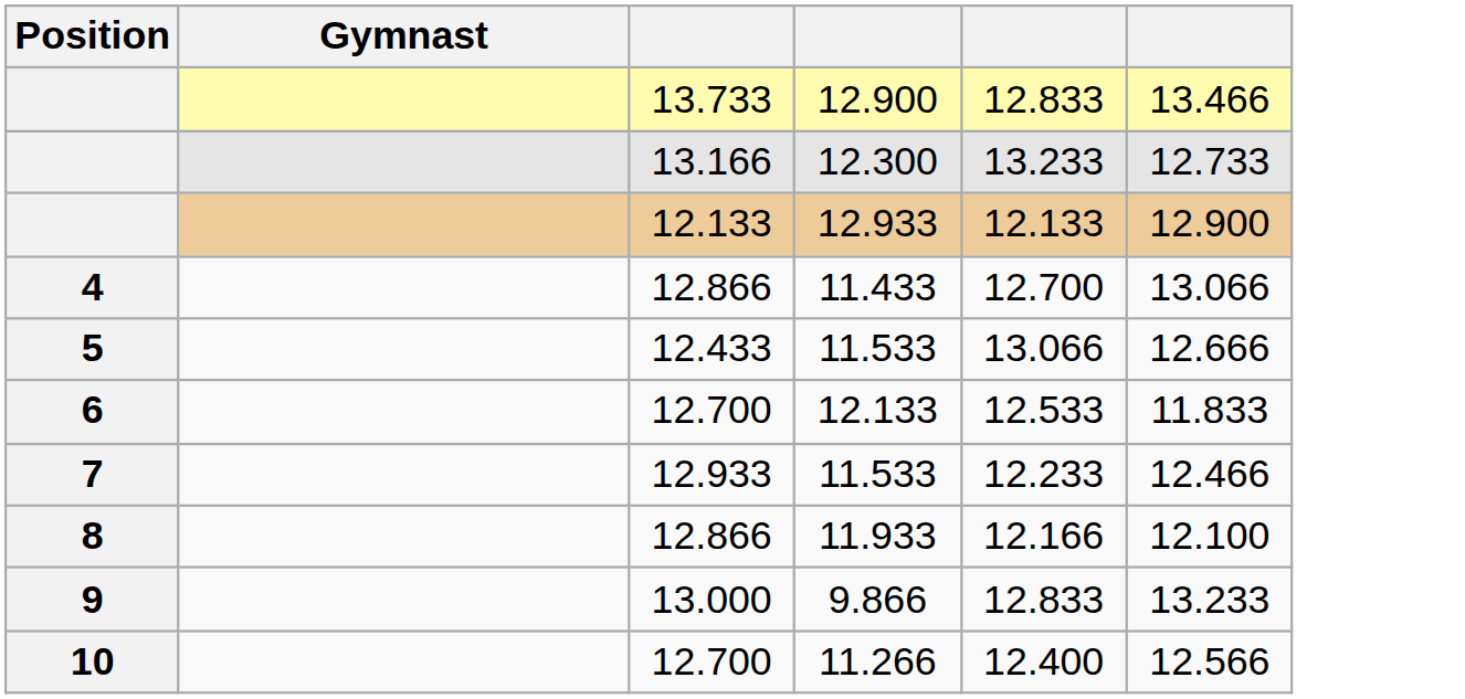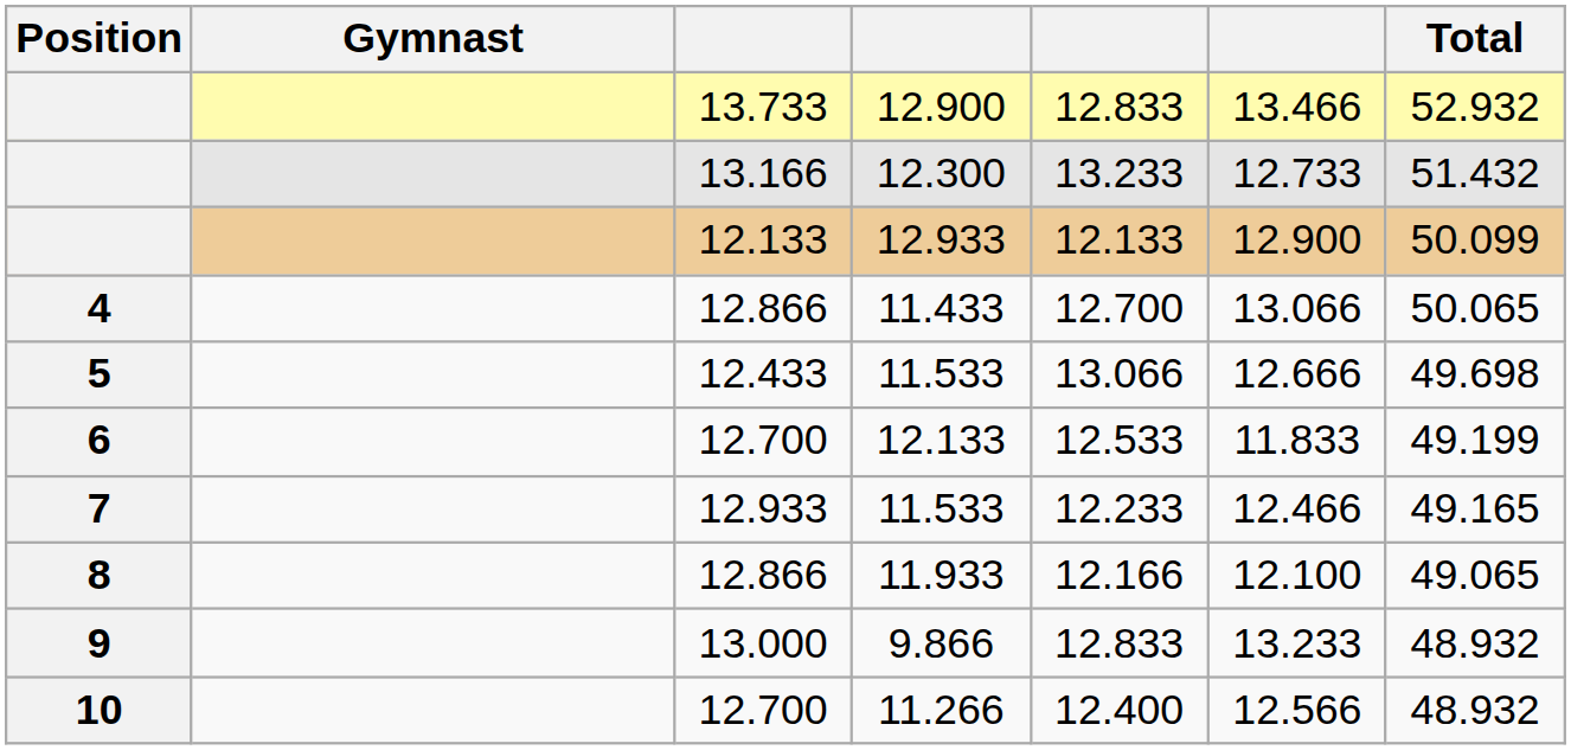+ column: Total | 52.932 | 51.432 | 50.099 | 50.065 | 49.698 | 49.199 | 49.165 | 49.065 | 48.932 | 48.932
